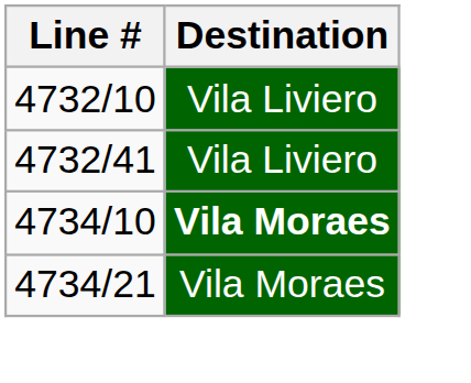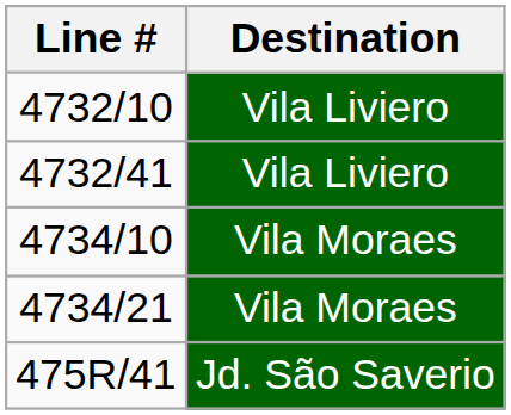4734/10 | Destination: bold -> normal
+ row: 475R/41 | Jd. São Saverio
